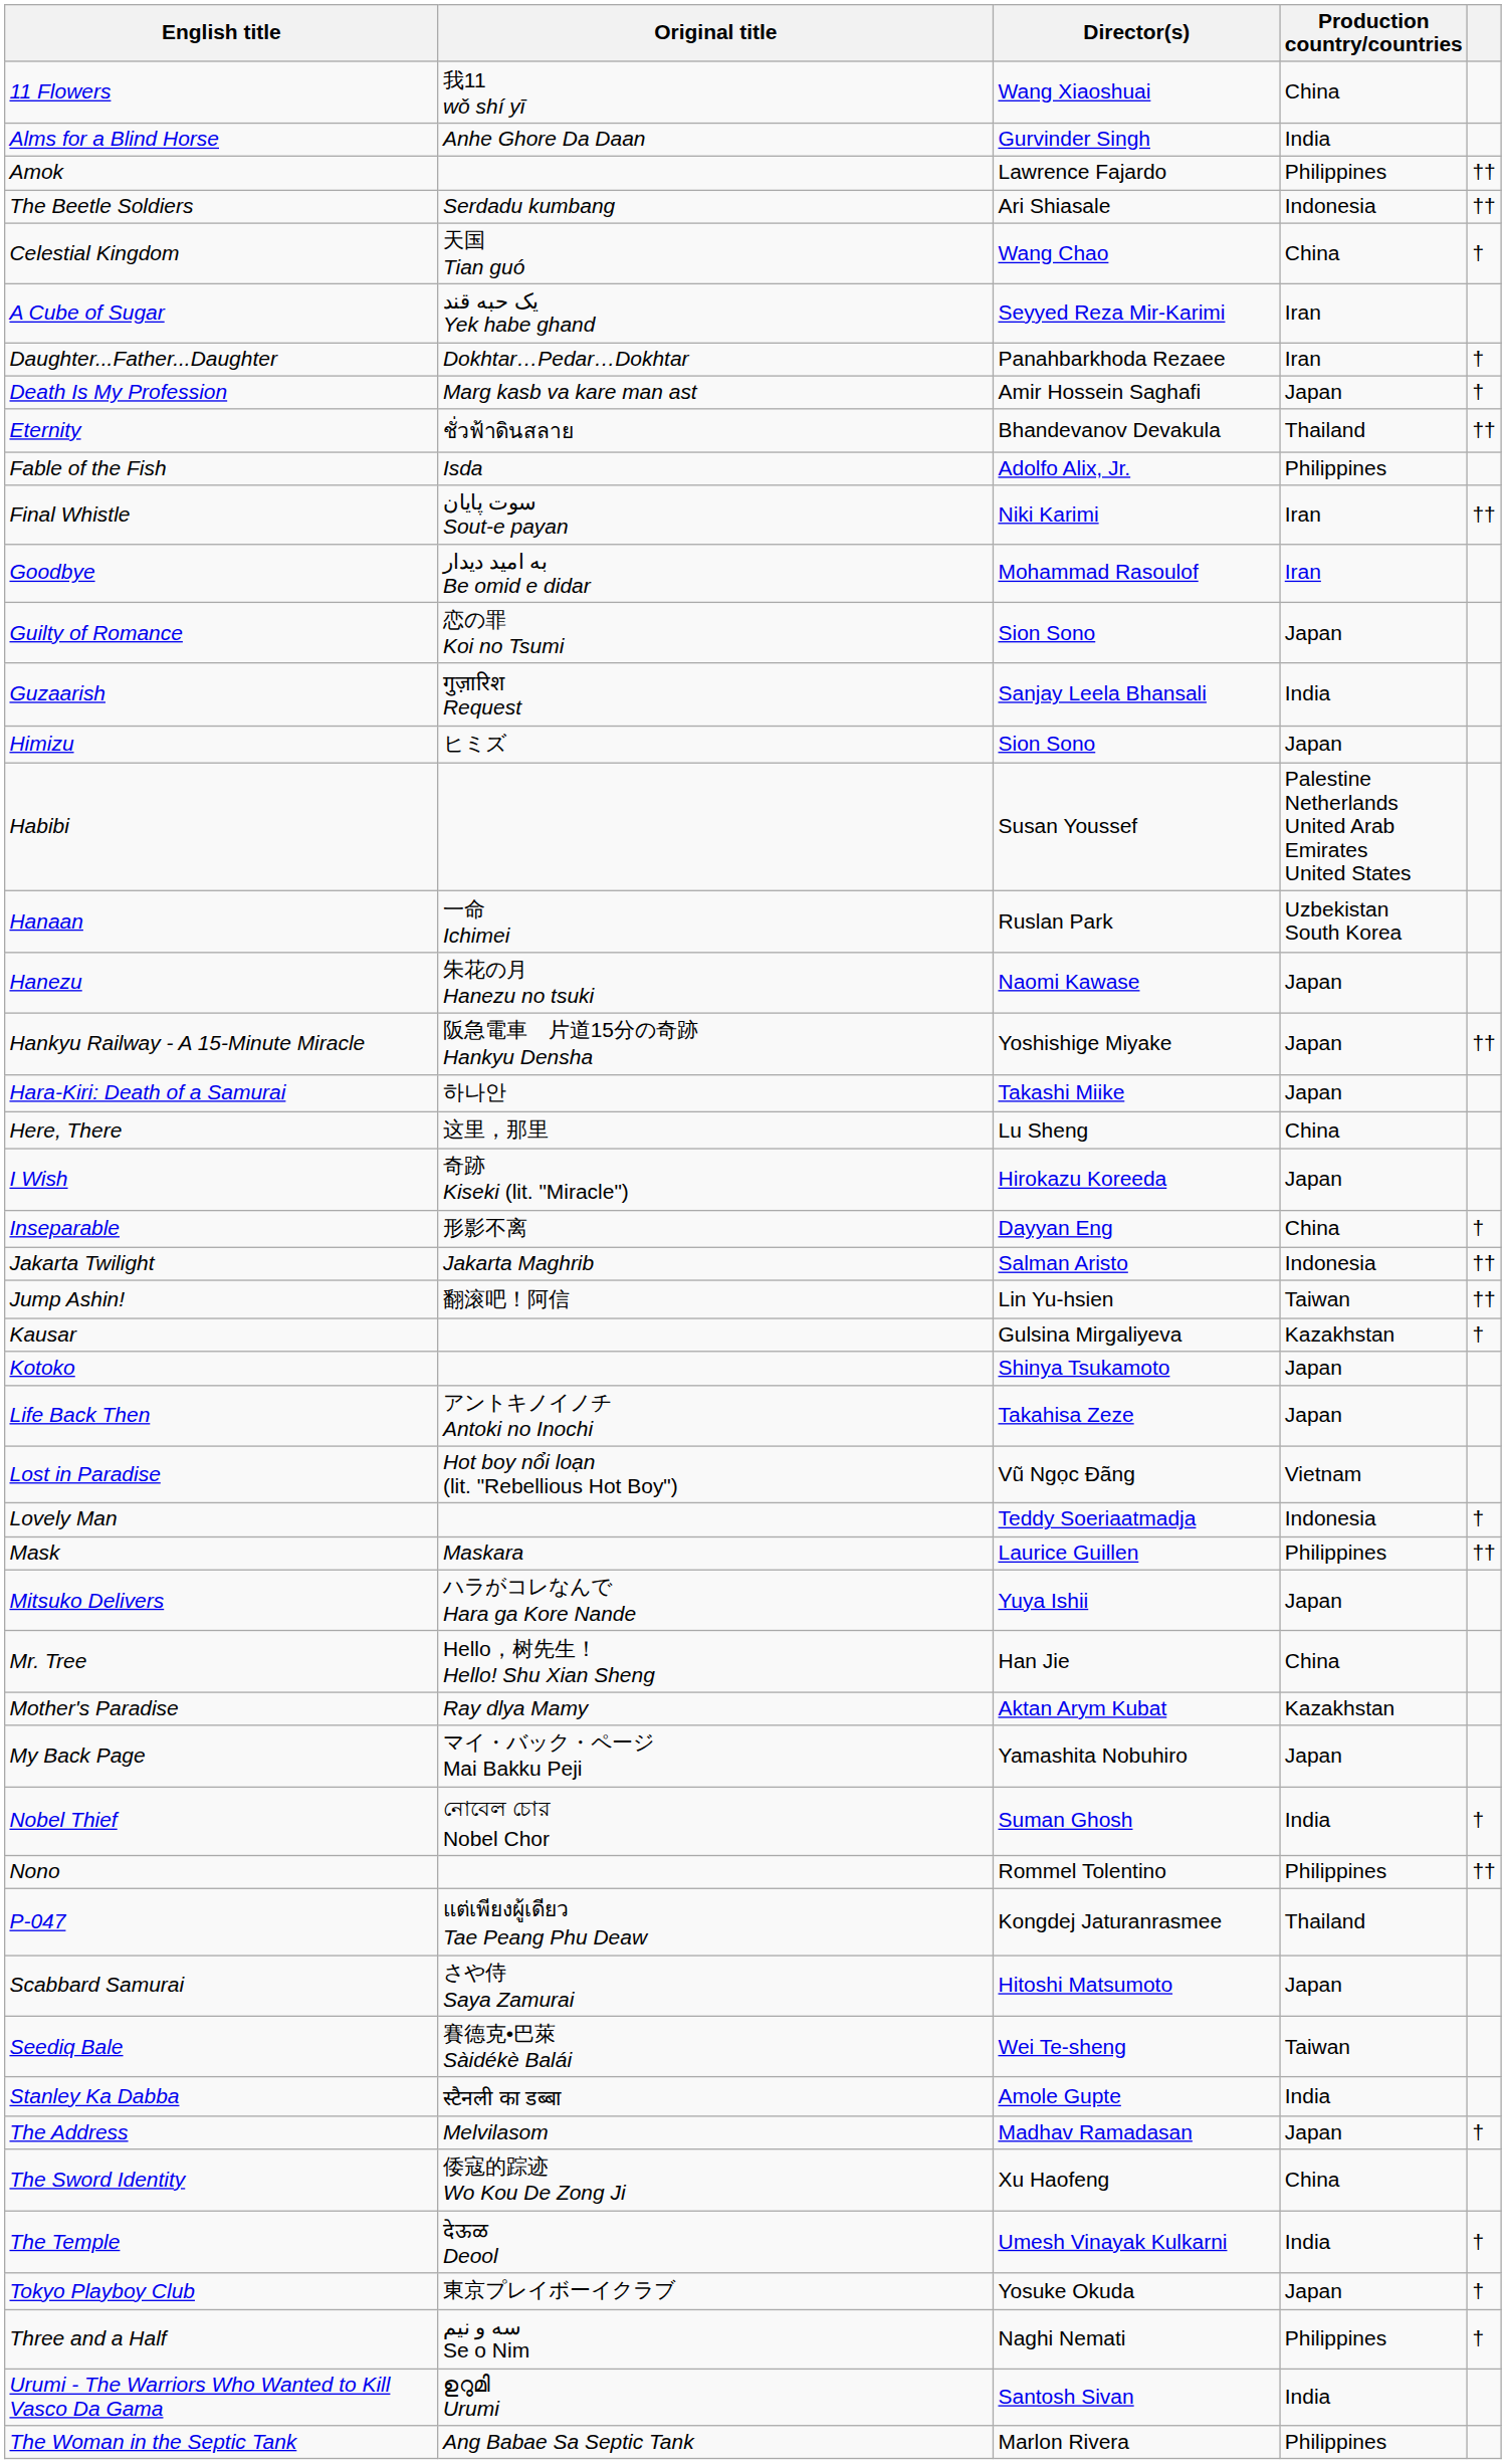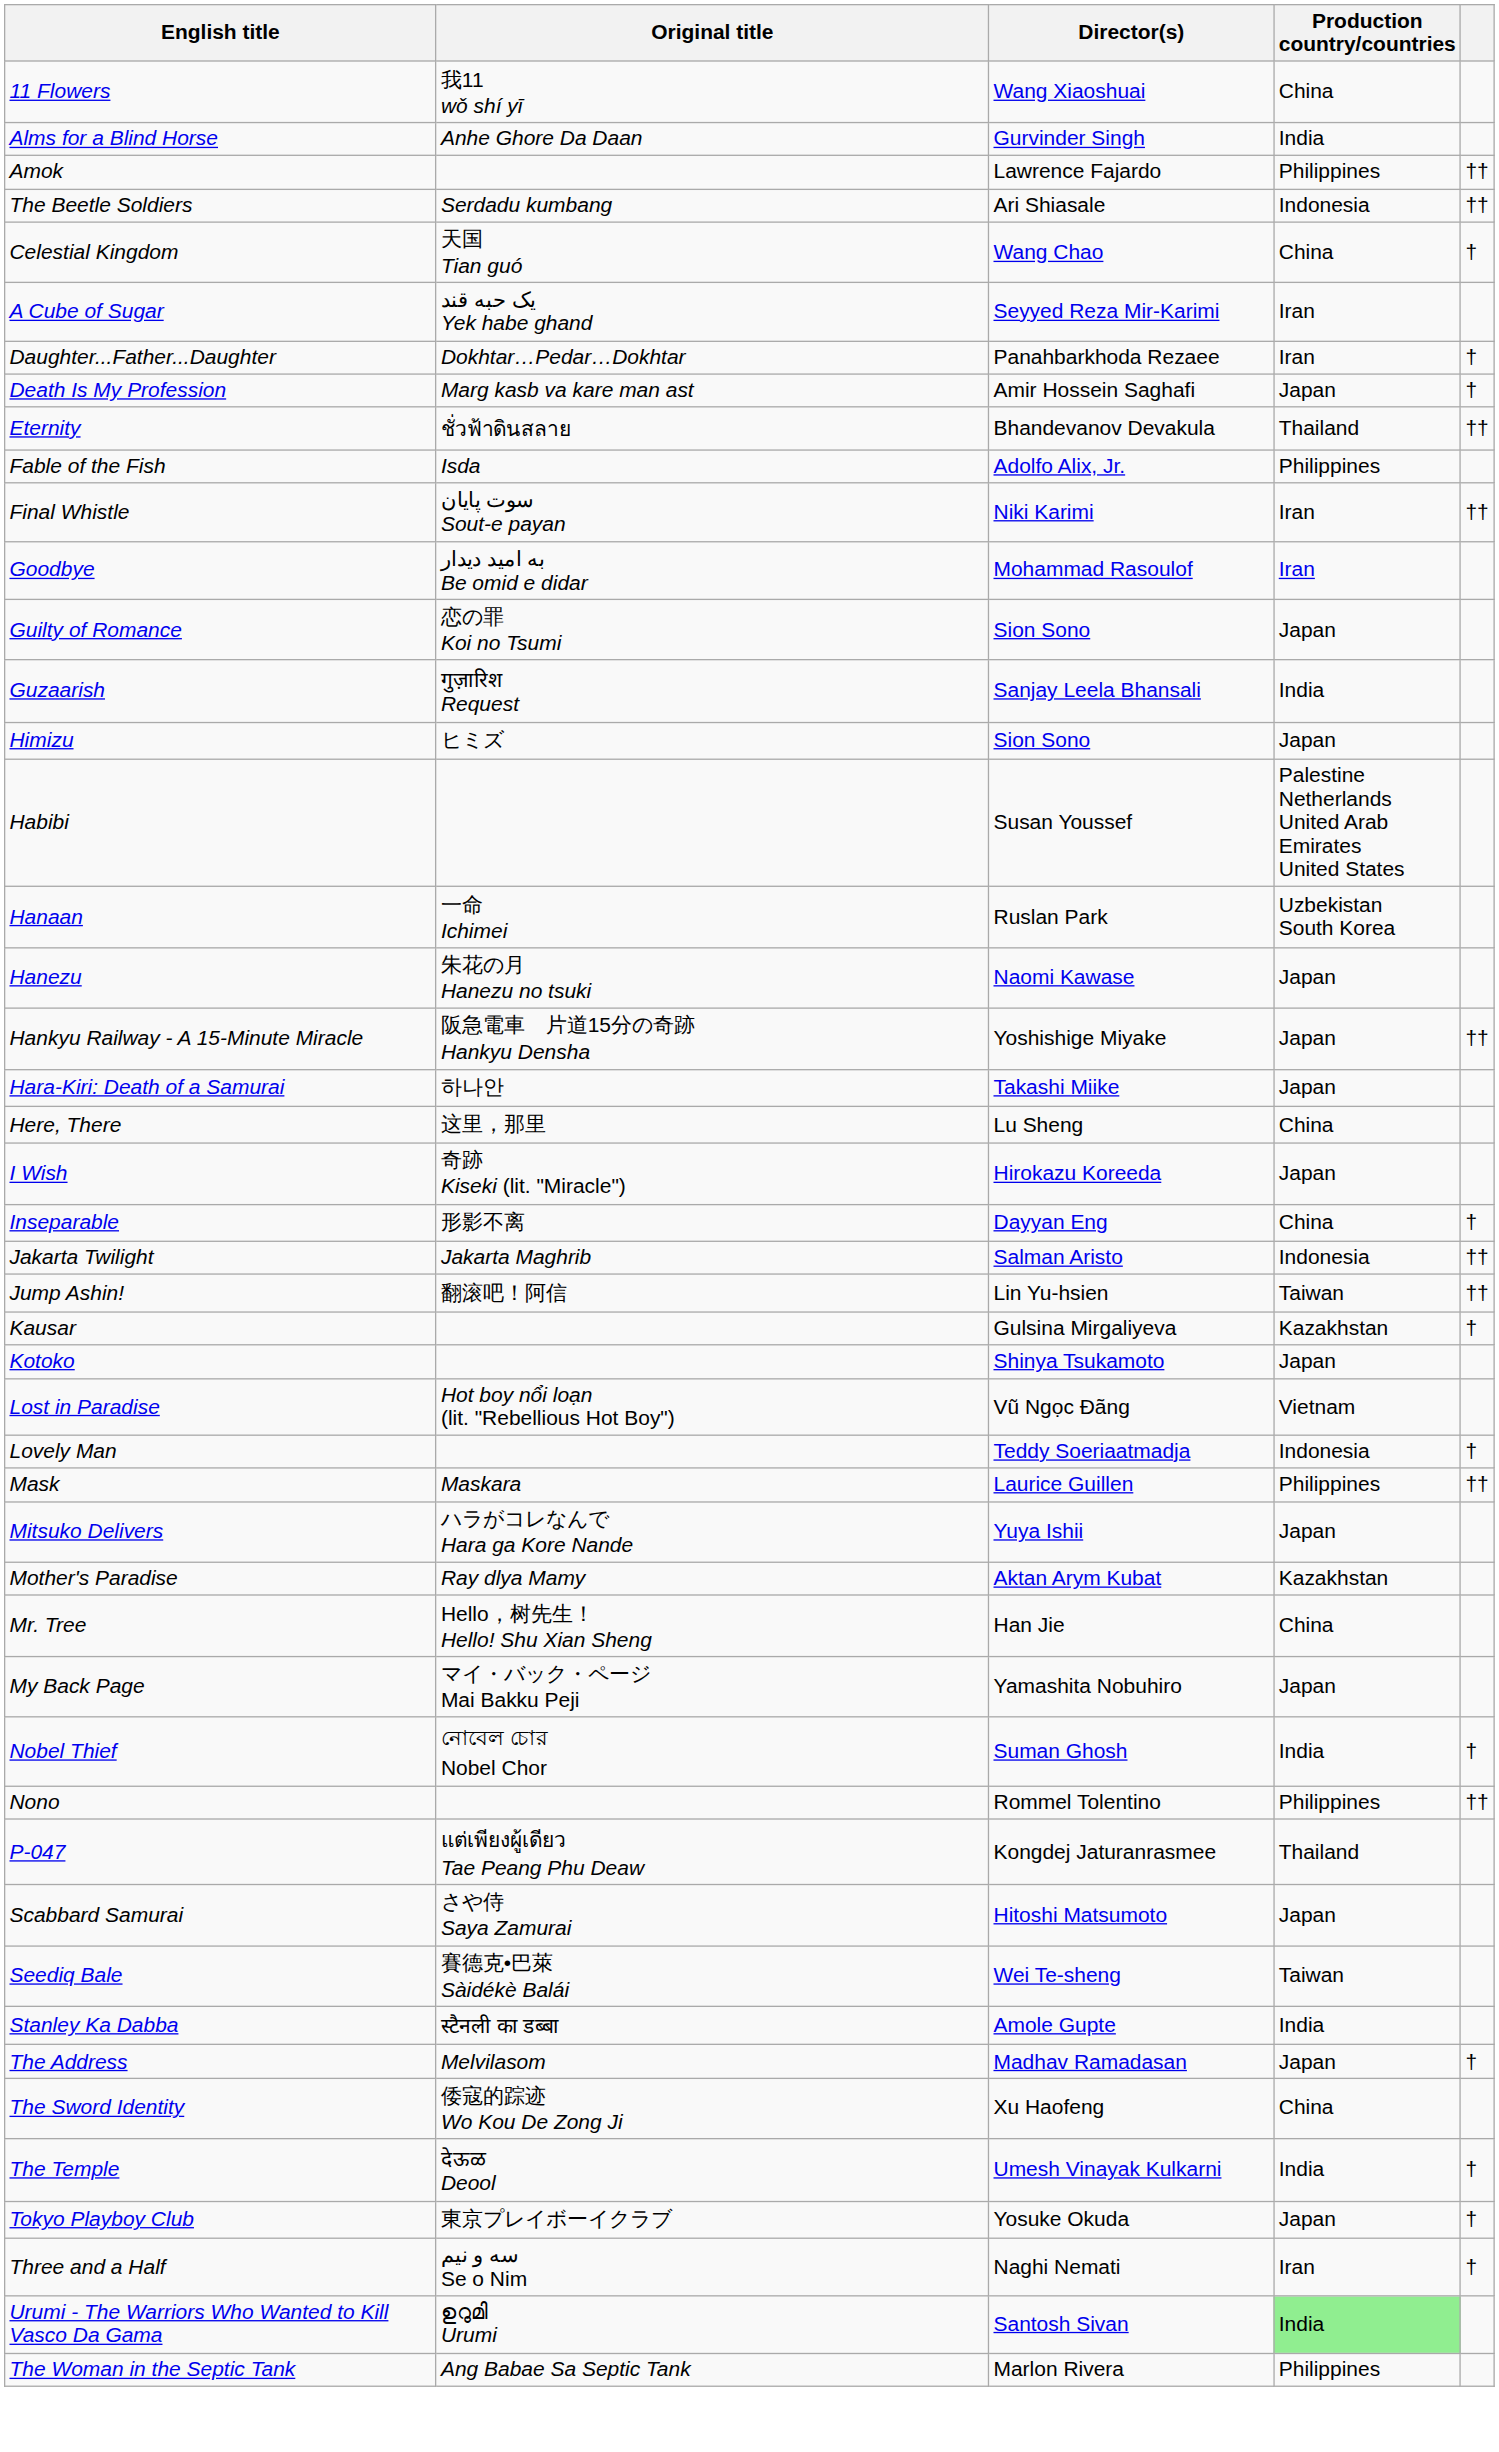- row: Life Back Then | アントキノイノチ Antoki no Inochi | Takahisa Zeze | Japan
rows swapped: Mother's Paradise <-> Mr. Tree
Three and a Half | Production country/countries: Philippines -> Iran
Urumi - The Warriors Who Wanted to Kill Vasco Da Gama | Production country/countries: no background -> lightgreen background
